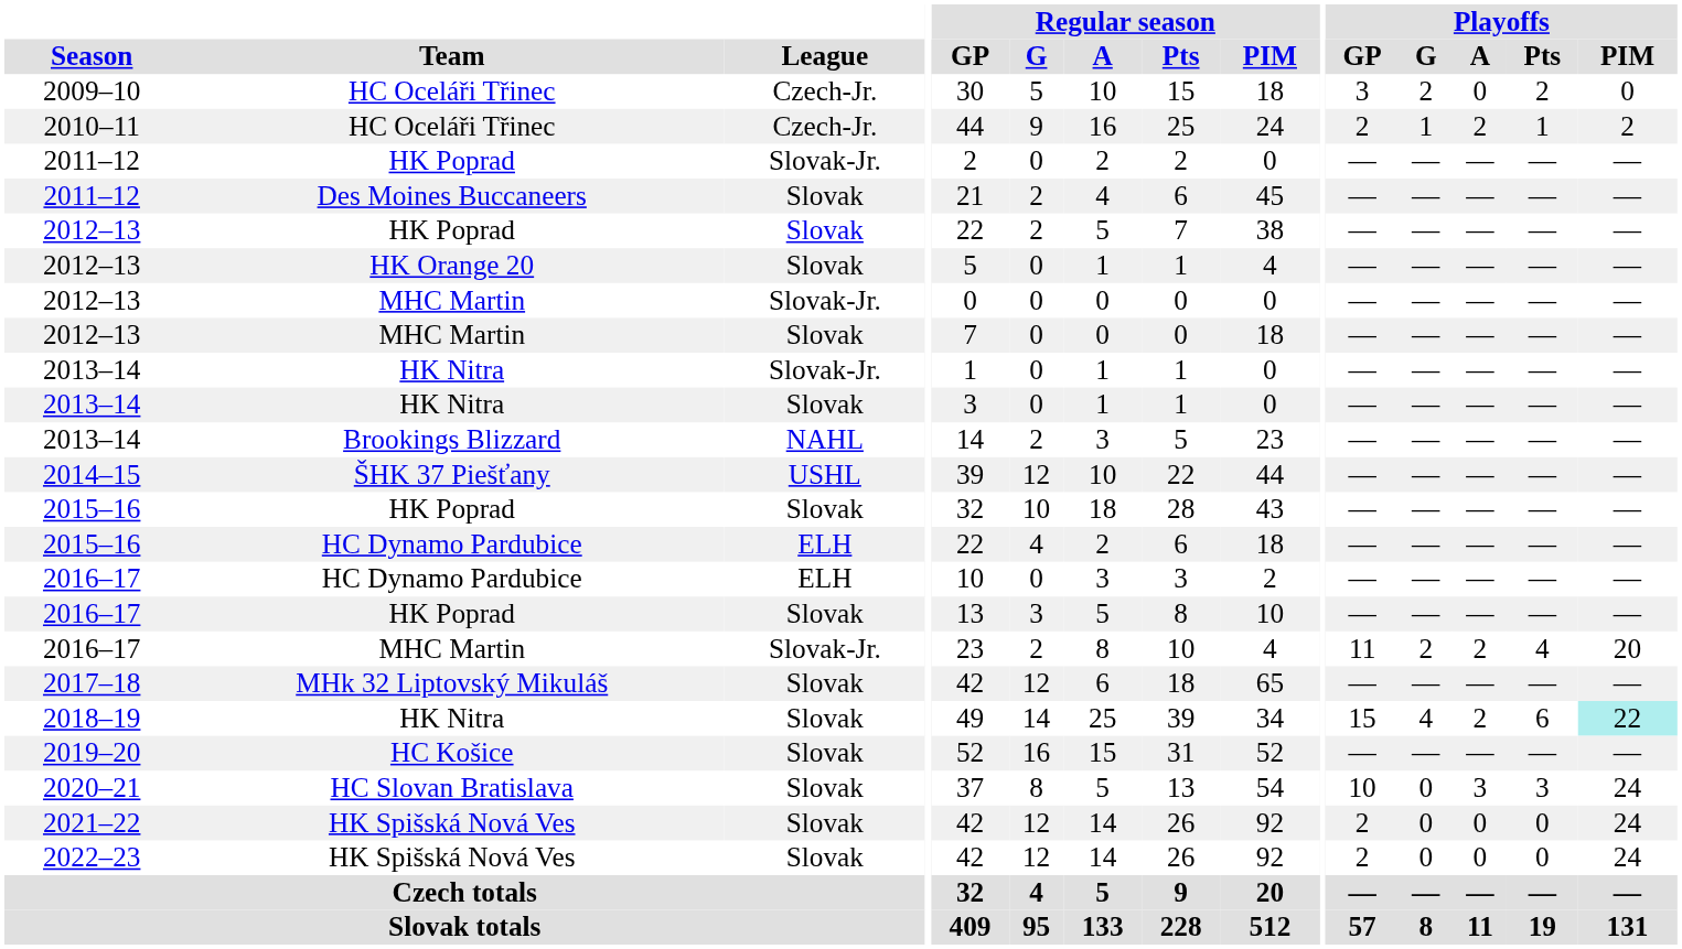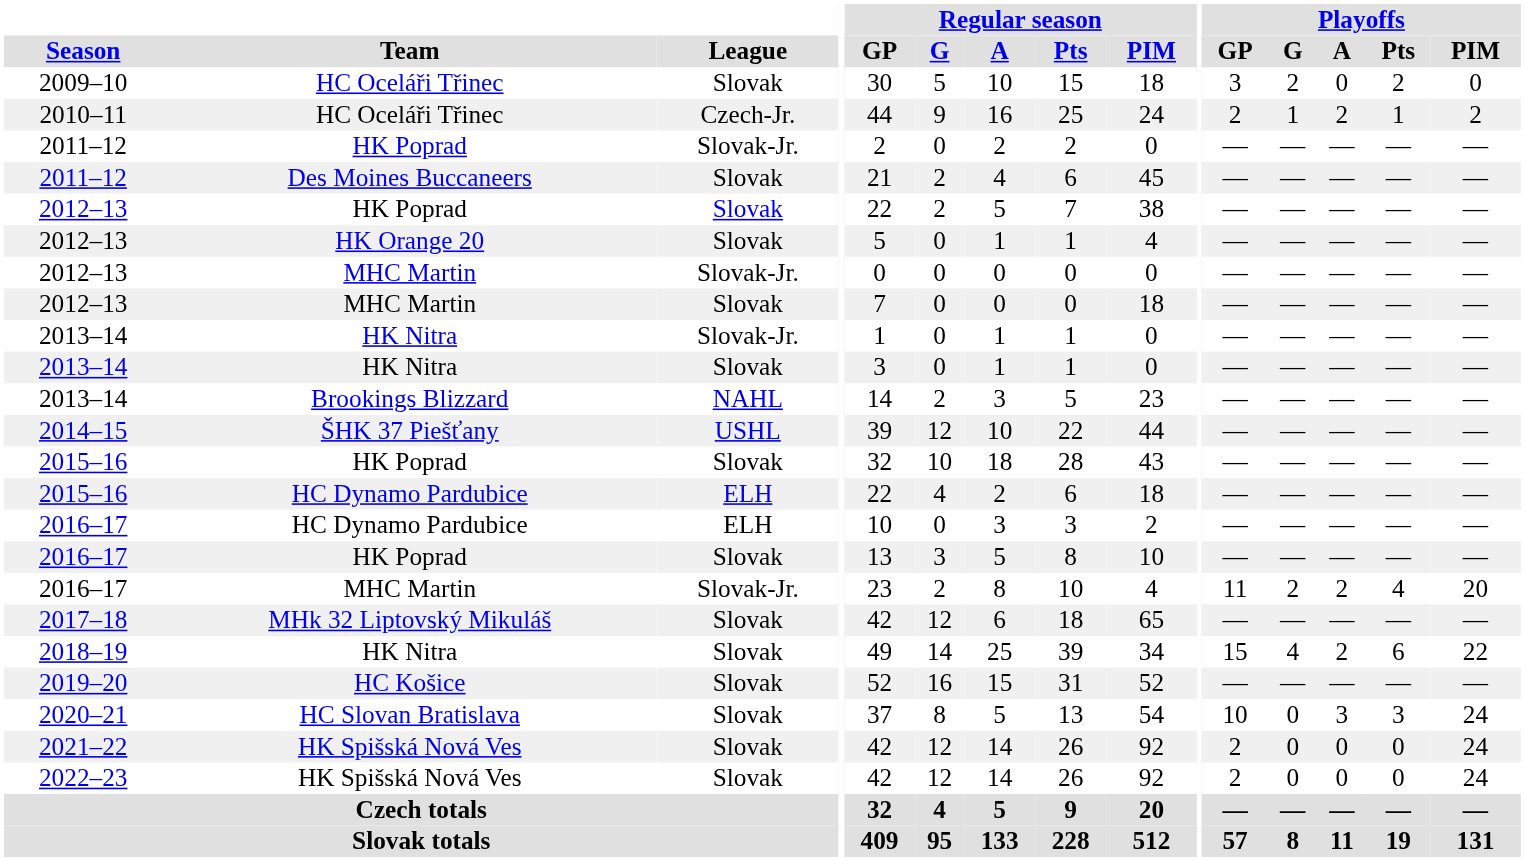2009–10 | League: Czech-Jr. -> Slovak
2018–19 | Playoffs / PIM: paleturquoise background -> no background
